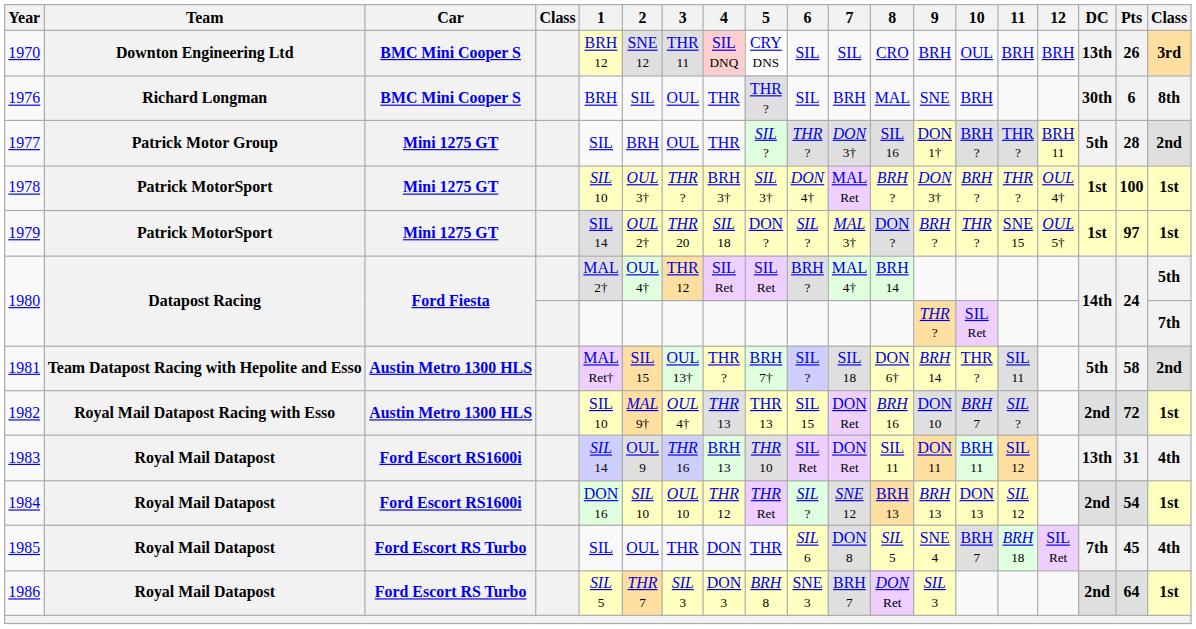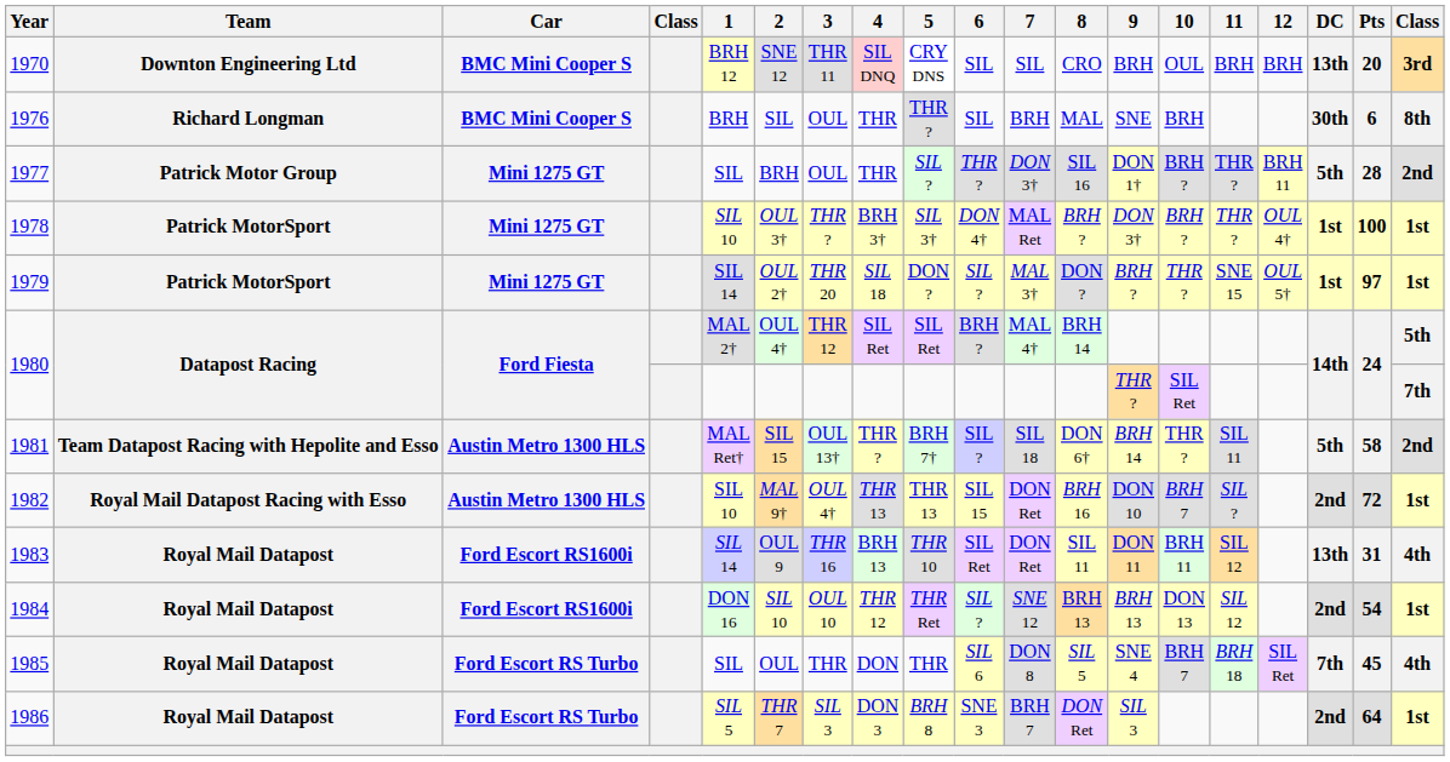1970 | Pts: 26 -> 20
